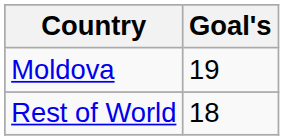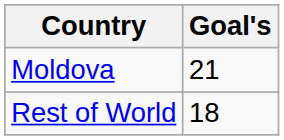Moldova | Goal's: 19 -> 21
